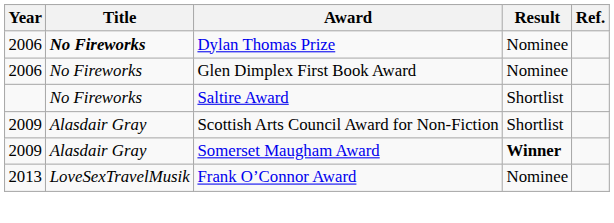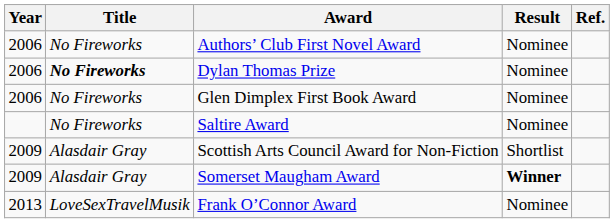+ row: 2006 | No Fireworks | Authors’ Club First Novel Award | Nominee
Saltire Award | Result: Shortlist -> Nominee
